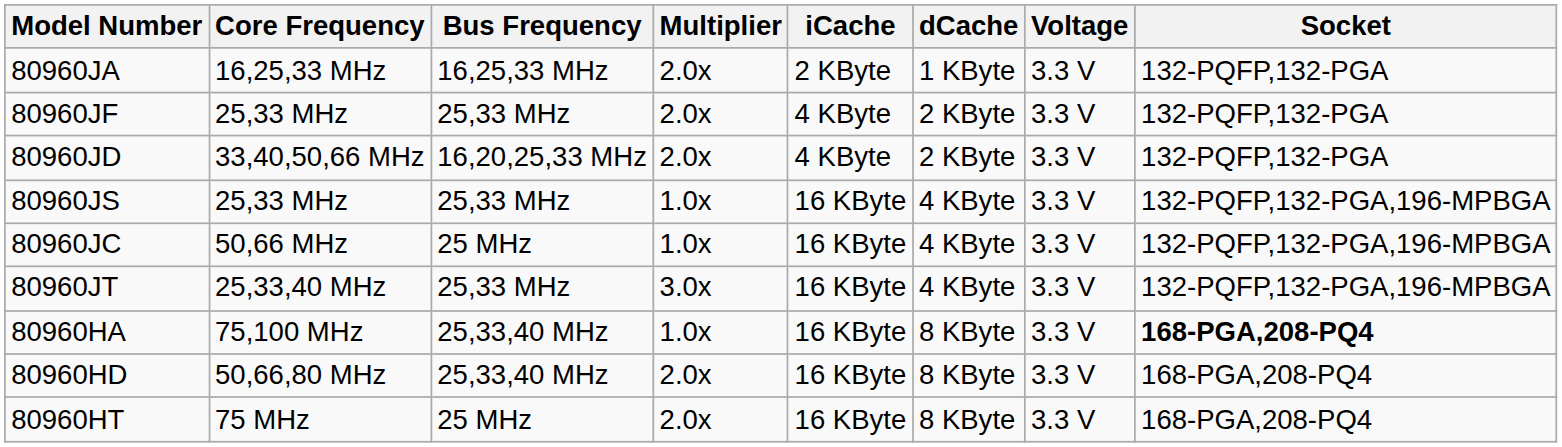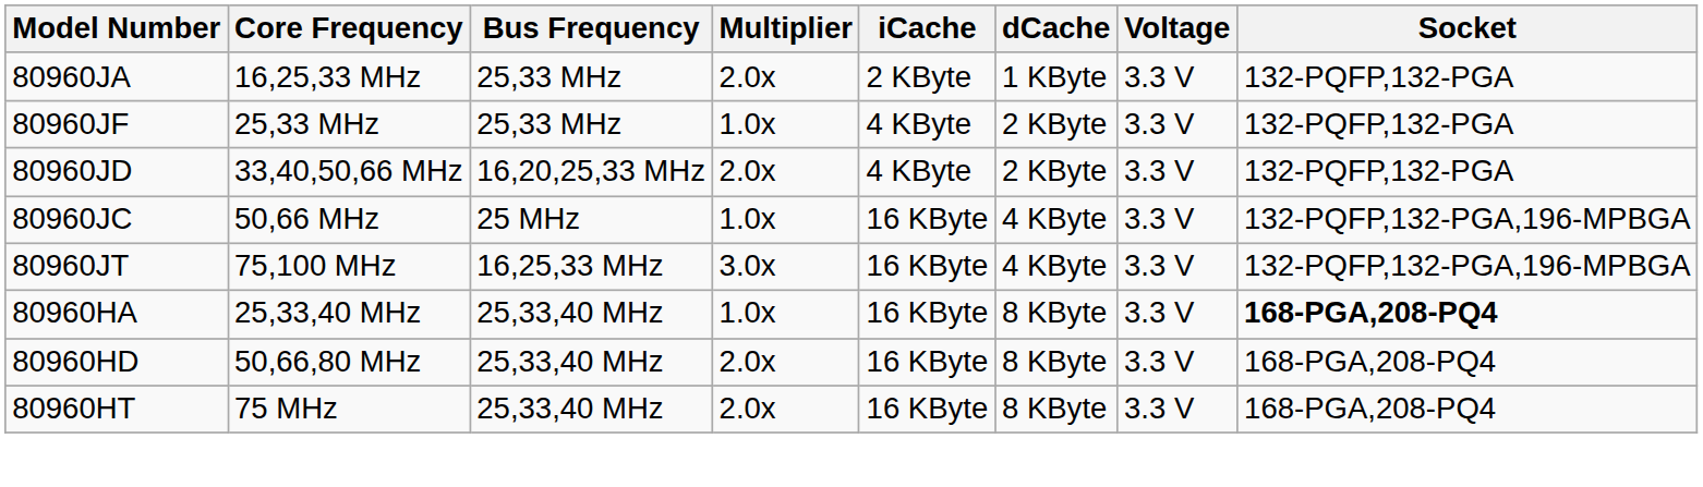80960JA | Bus Frequency: 16,25,33 MHz -> 25,33 MHz
80960JF | Multiplier: 2.0x -> 1.0x
- row: 80960JS | 25,33 MHz | 25,33 MHz | 1.0x | 16 KByte | 4 KByte | 3.3 V | 132-PQFP,132-PGA,196-MPBGA
80960JT | Core Frequency: 25,33,40 MHz -> 75,100 MHz
80960JT | Bus Frequency: 25,33 MHz -> 16,25,33 MHz
80960HA | Core Frequency: 75,100 MHz -> 25,33,40 MHz
80960HT | Bus Frequency: 25 MHz -> 25,33,40 MHz
